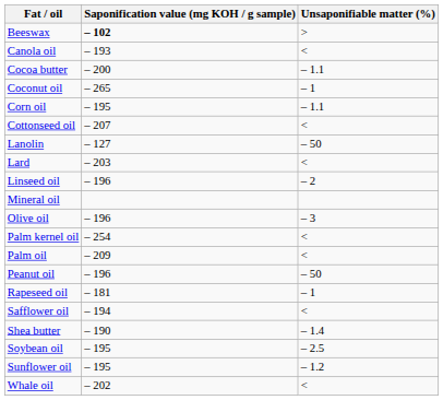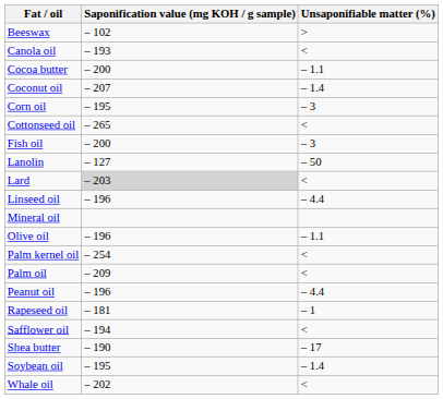Beeswax | Saponification value (mg KOH / g sample): bold -> normal
Coconut oil | Saponification value (mg KOH / g sample): – 265 -> – 207
Coconut oil | Unsaponifiable matter (%): – 1 -> – 1.4
Corn oil | Unsaponifiable matter (%): – 1.1 -> – 3
Cottonseed oil | Saponification value (mg KOH / g sample): – 207 -> – 265
+ row: Fish oil | – 200 | – 3
Lard | Saponification value (mg KOH / g sample): no background -> lightgrey background
Linseed oil | Unsaponifiable matter (%): – 2 -> – 4.4
Olive oil | Unsaponifiable matter (%): – 3 -> – 1.1
Peanut oil | Unsaponifiable matter (%): – 50 -> – 4.4
Shea butter | Unsaponifiable matter (%): – 1.4 -> – 17
Soybean oil | Unsaponifiable matter (%): – 2.5 -> – 1.4
- row: Sunflower oil | – 195 | – 1.2
